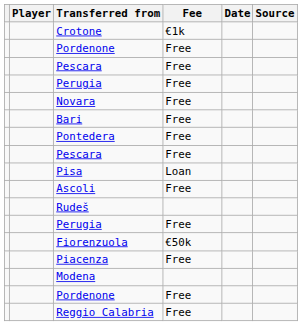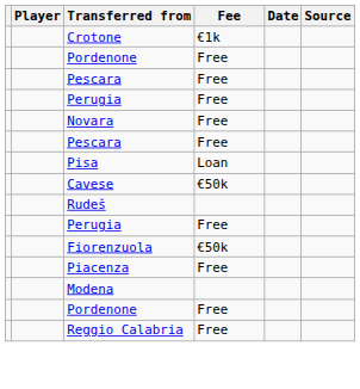- row: Bari | Free
- row: Pontedera | Free
+ row: Cavese | €50k
- row: Ascoli | Free
